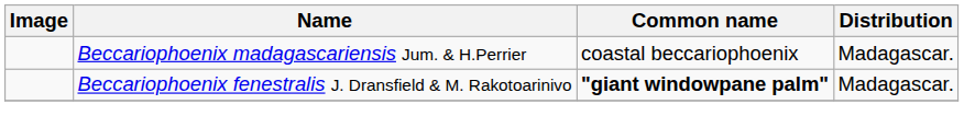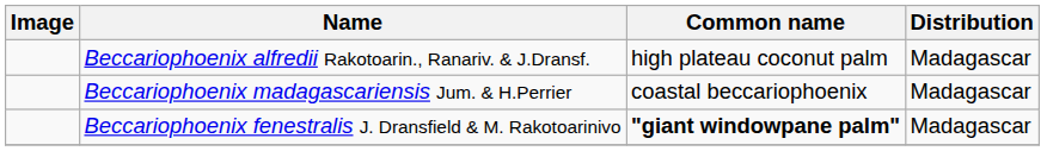+ row: Beccariophoenix alfredii Rakotoarin., Ranariv. & J.Dransf. | high plateau coconut palm | Madagascar
Beccariophoenix madagascariensis Jum. & H.Perrier | Distribution: Madagascar. -> Madagascar
Beccariophoenix fenestralis J. Dransfield & M. Rakotoarinivo | Distribution: Madagascar. -> Madagascar
